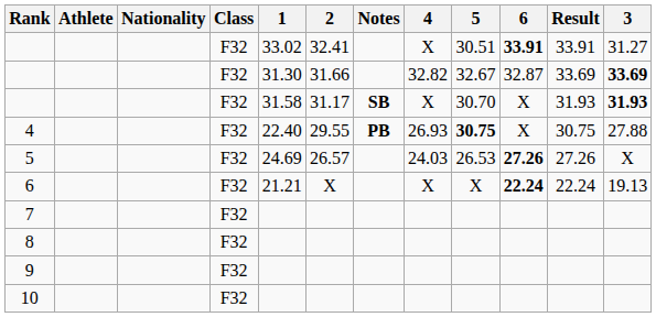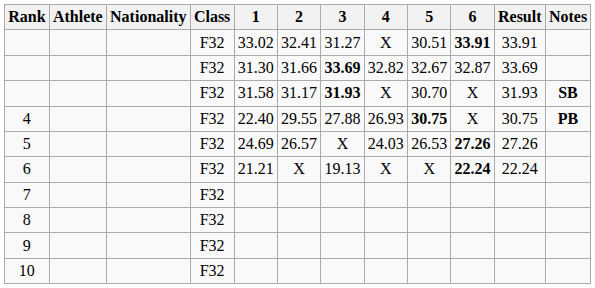columns swapped: 3 <-> Notes
